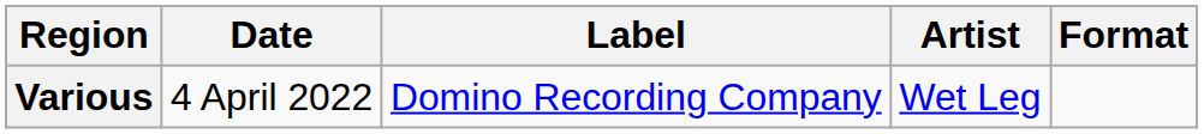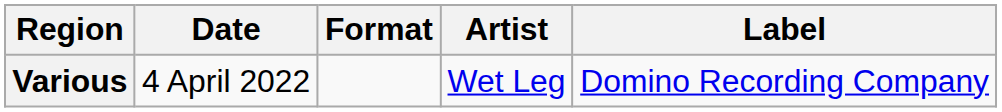columns swapped: Format <-> Label
